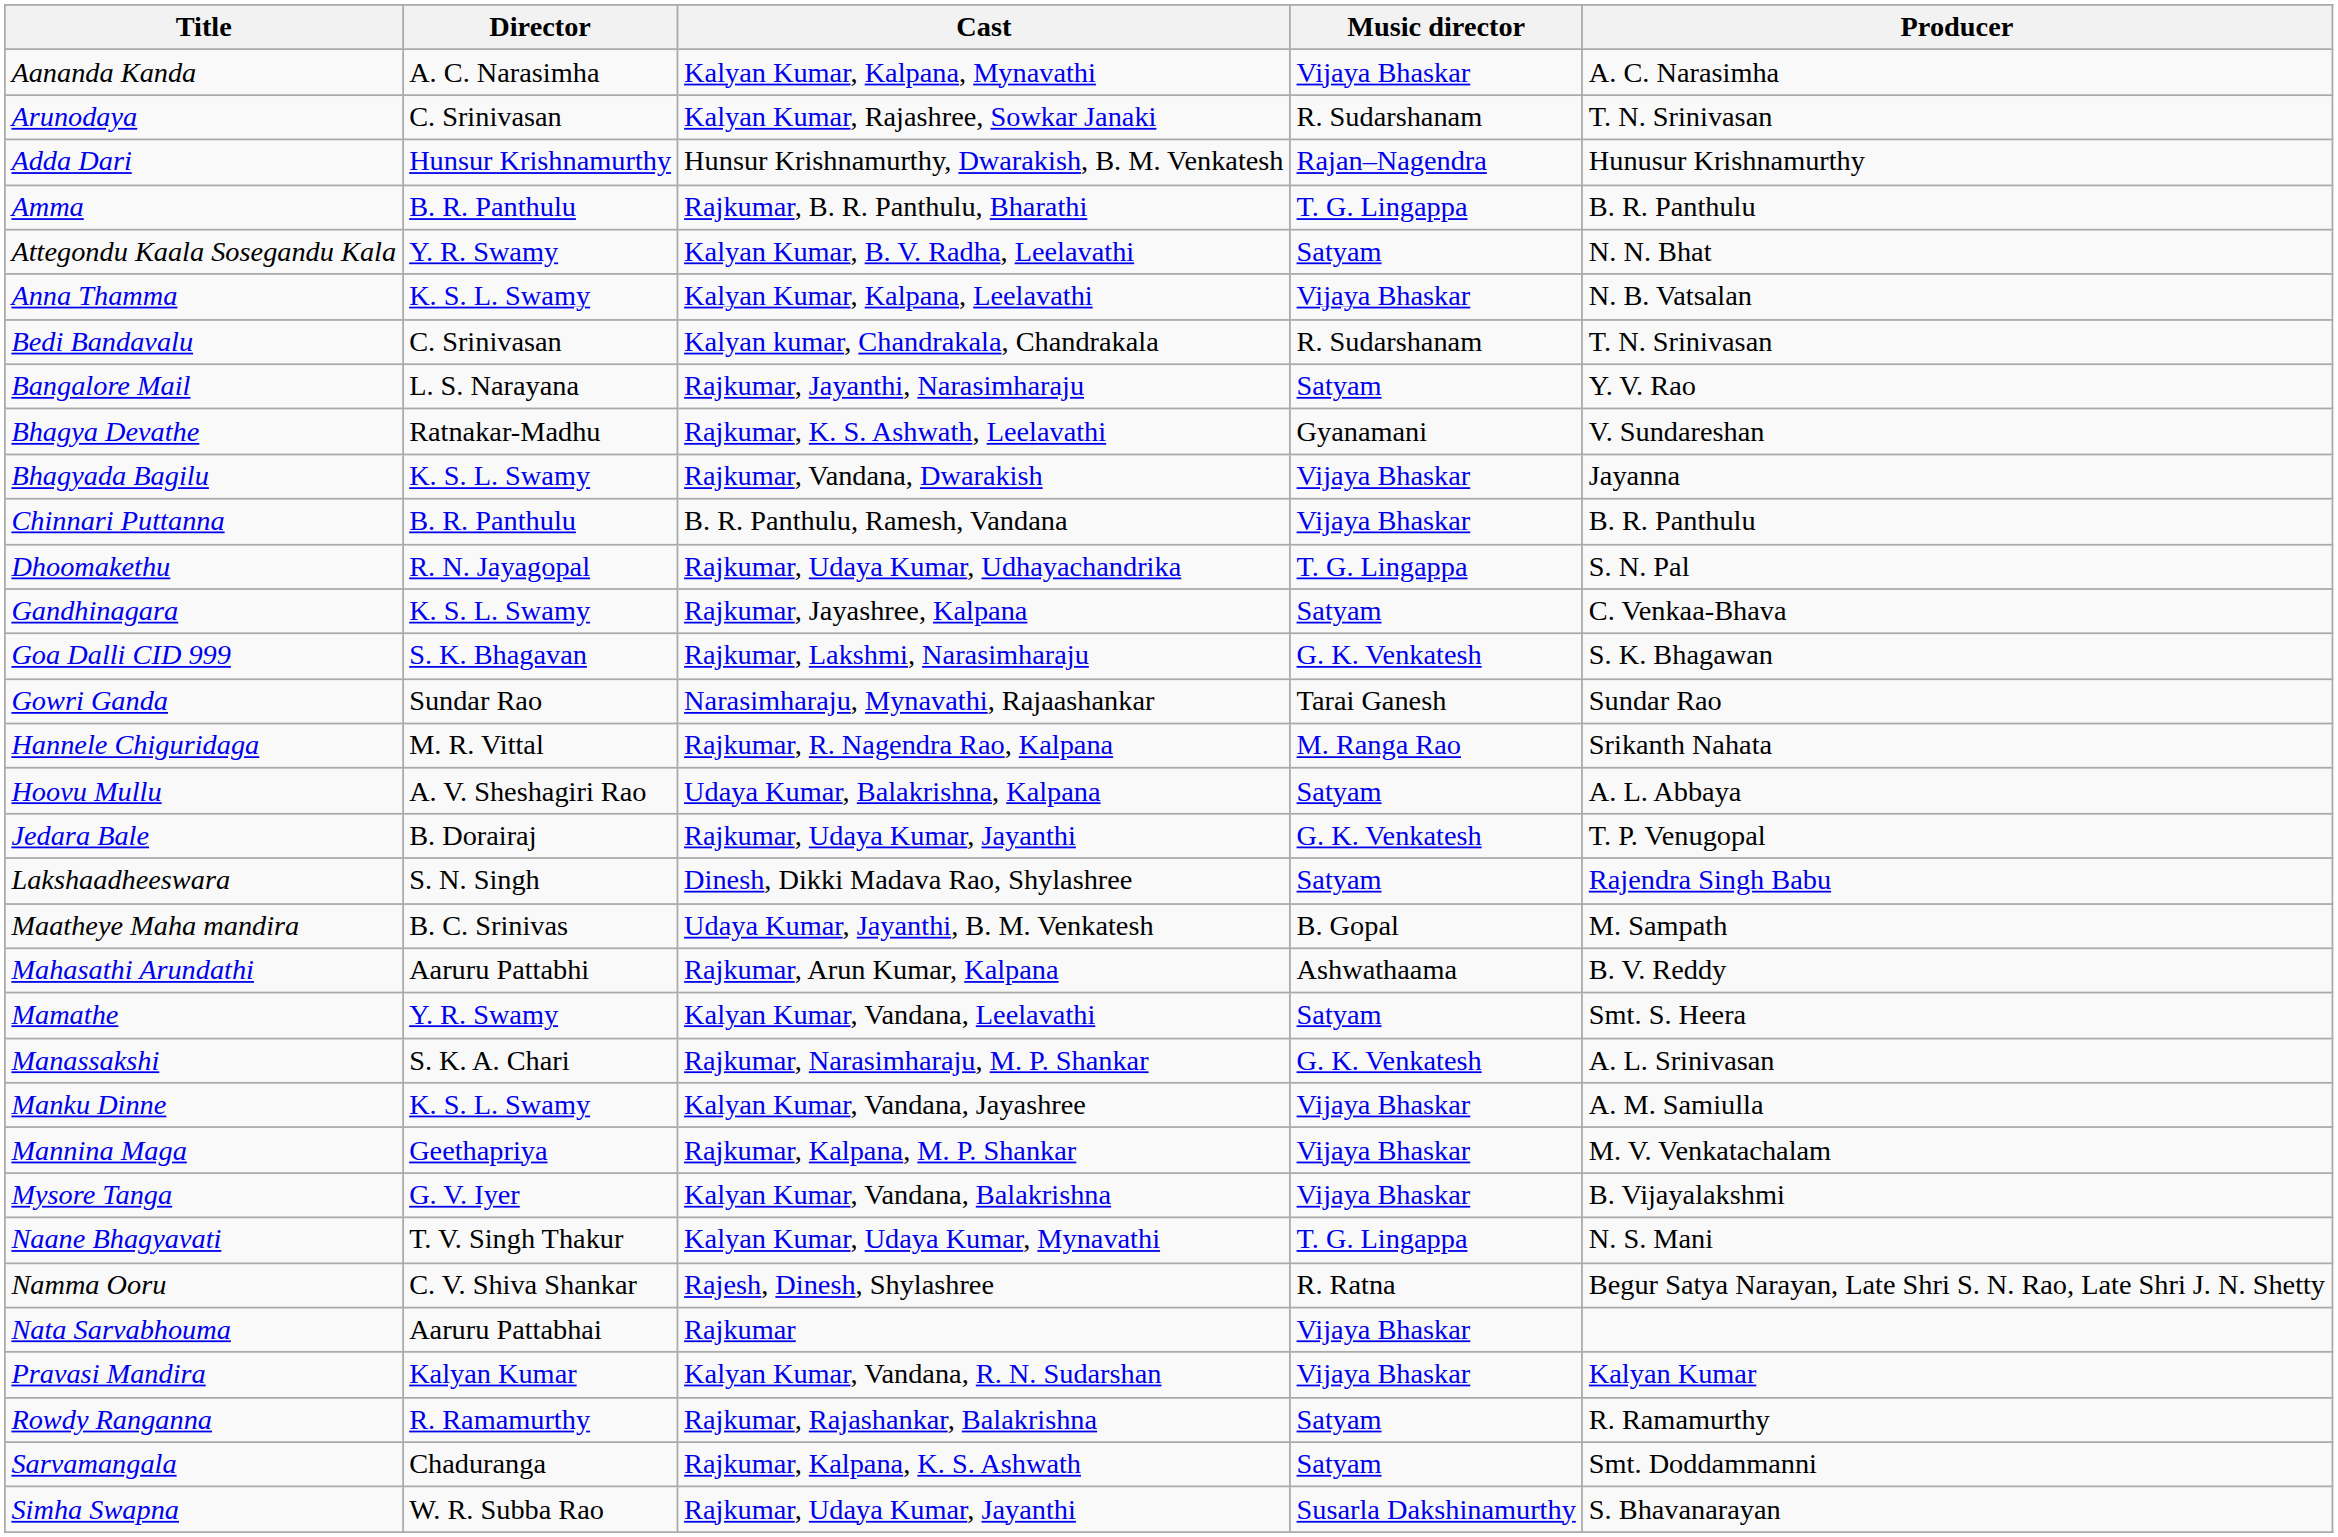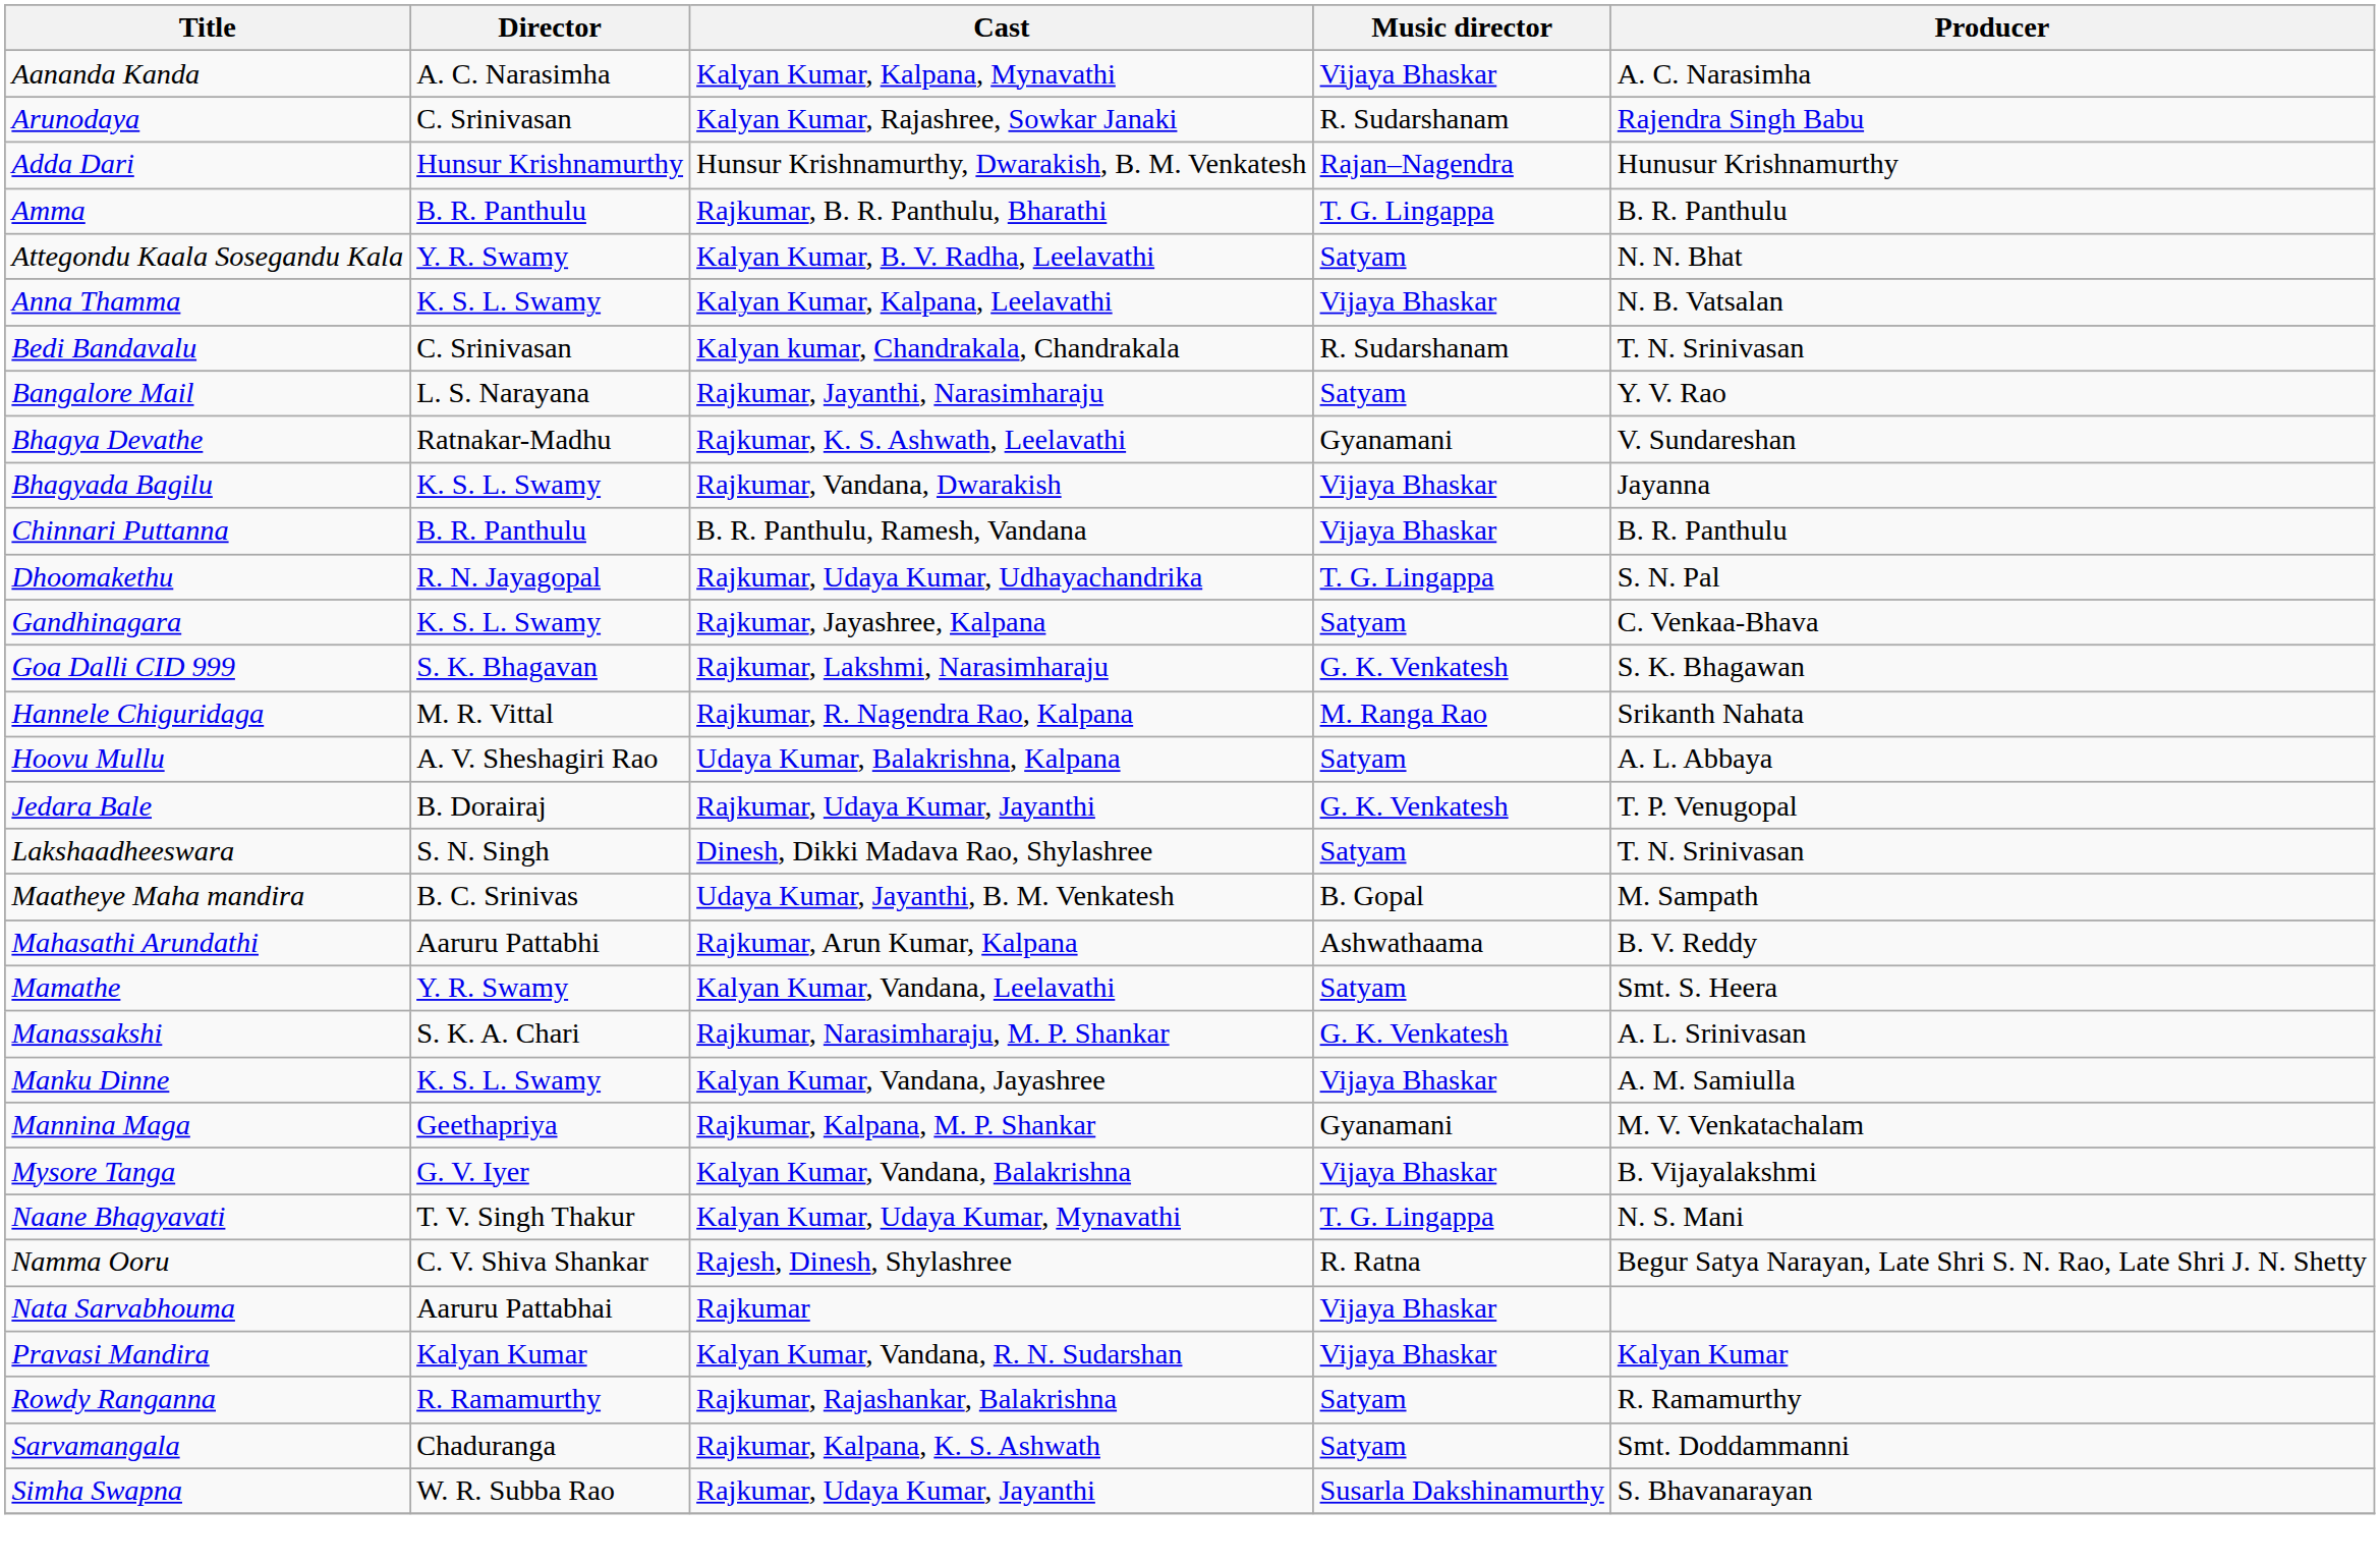Arunodaya | Producer: T. N. Srinivasan -> Rajendra Singh Babu
- row: Gowri Ganda | Sundar Rao | Narasimharaju, Mynavathi, Rajaashankar | Tarai Ganesh | Sundar Rao
Lakshaadheeswara | Producer: Rajendra Singh Babu -> T. N. Srinivasan
Mannina Maga | Music director: Vijaya Bhaskar -> Gyanamani
